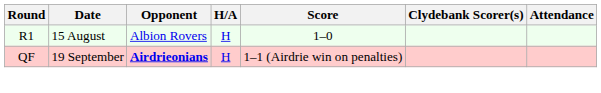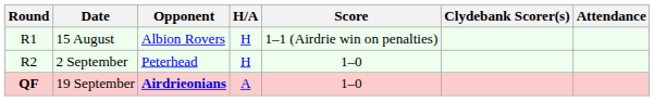15 August | Score: 1–0 -> 1–1 (Airdrie win on penalties)
+ row: R2 | 2 September | Peterhead | H | 1–0
19 September | Round: normal -> bold
19 September | H/A: H -> A
19 September | Score: 1–1 (Airdrie win on penalties) -> 1–0
